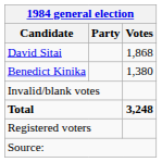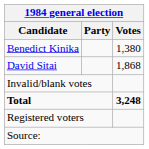rows swapped: David Sitai <-> Benedict Kinika
